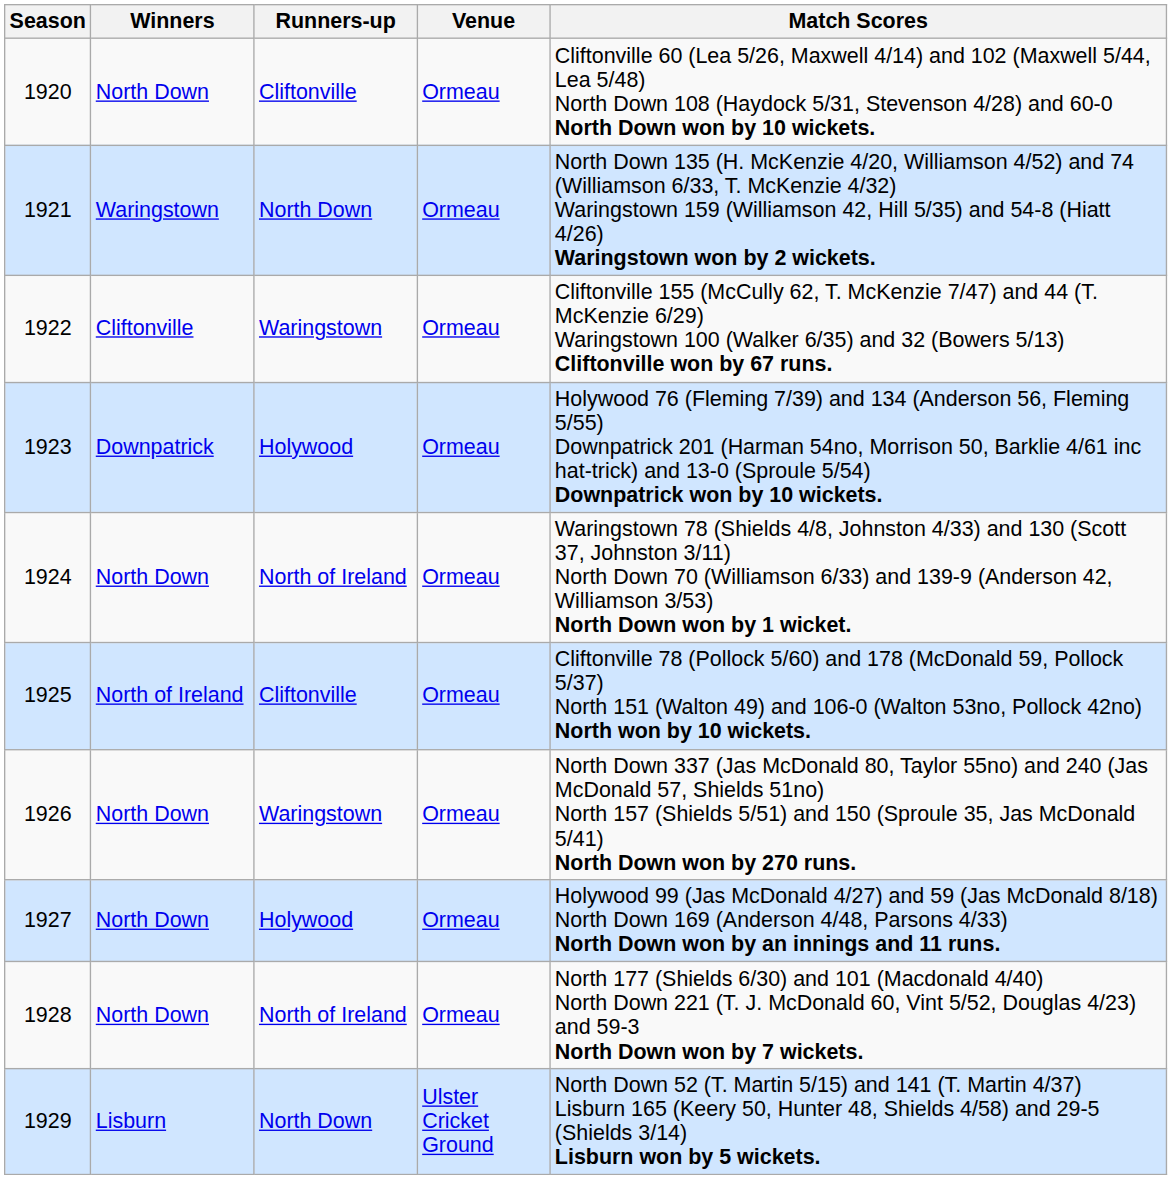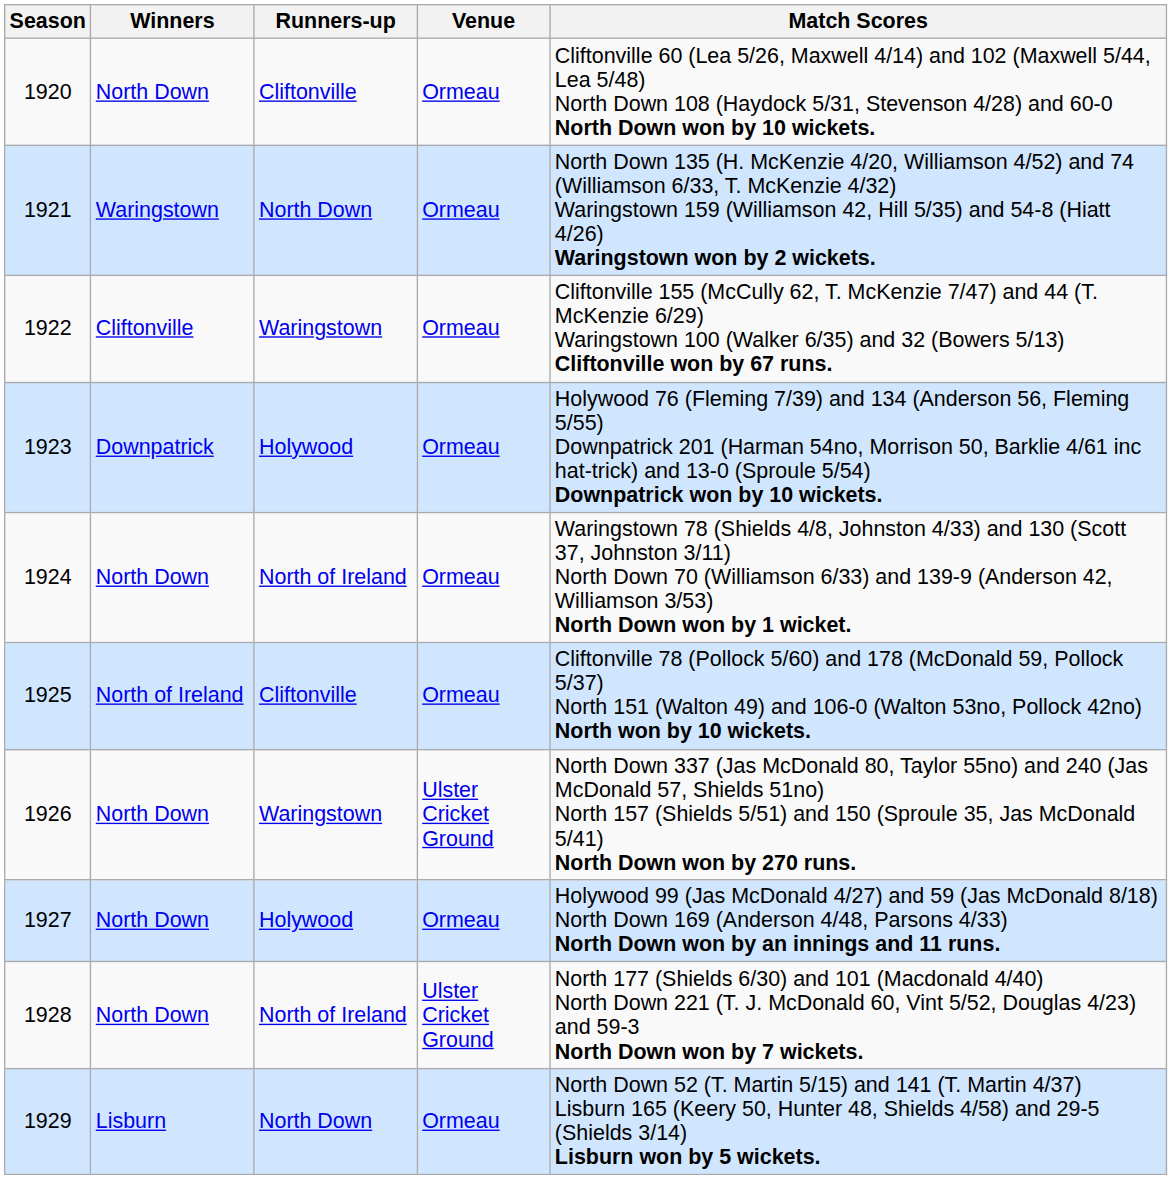1926 | Venue: Ormeau -> Ulster Cricket Ground
1928 | Venue: Ormeau -> Ulster Cricket Ground
1929 | Venue: Ulster Cricket Ground -> Ormeau
